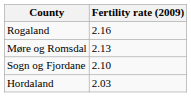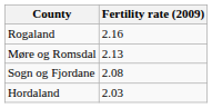Sogn og Fjordane | Fertility rate (2009): 2.10 -> 2.08
